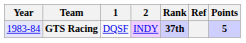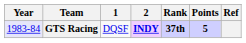columns swapped: Points <-> Ref
GTS Racing | 2: normal -> bold
